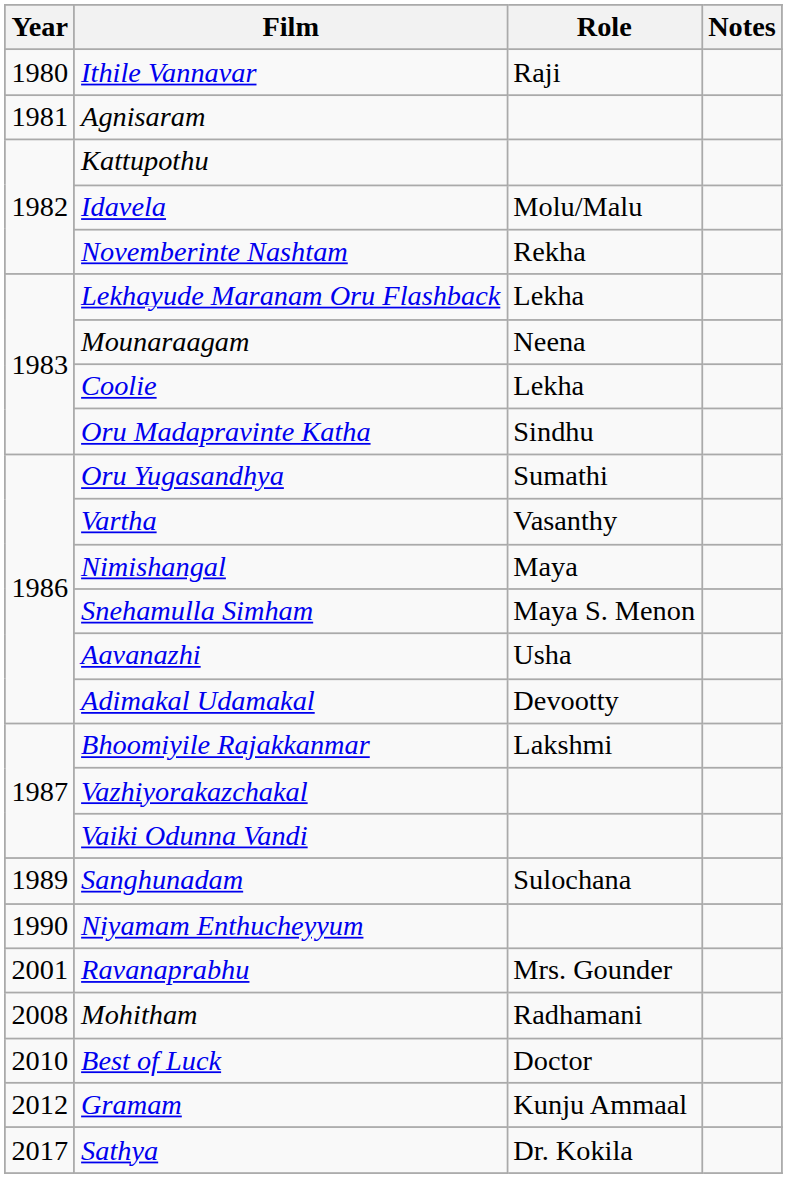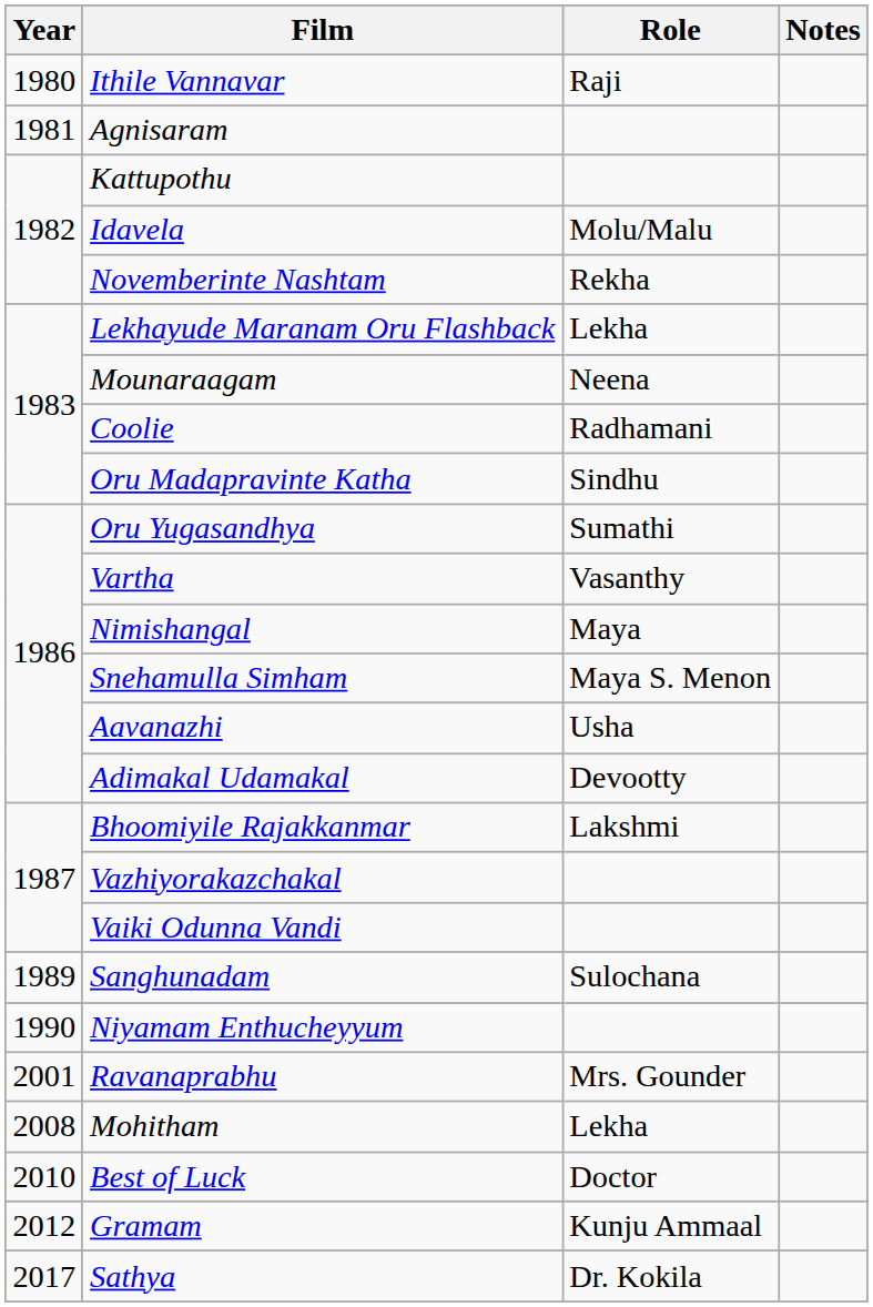Coolie | Role: Lekha -> Radhamani
Mohitham | Role: Radhamani -> Lekha
